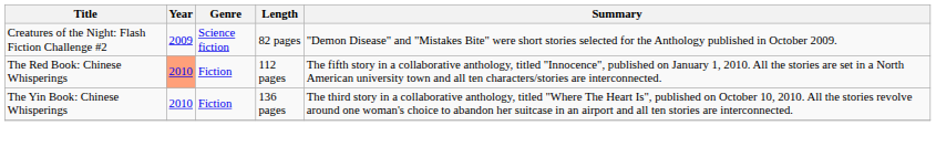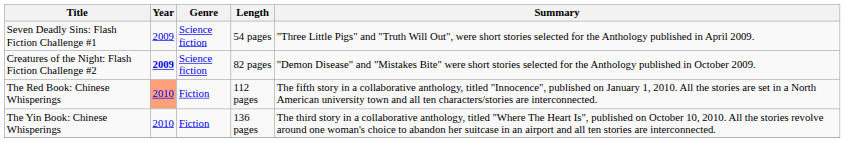+ row: Seven Deadly Sins: Flash Fiction Challenge #1 | 2009 | Science fiction | 54 pages | "Three Little Pigs" and "Truth Will Out", were short stories selected for the Anthology published in April 2009.
Creatures of the Night: Flash Fiction Challenge #2 | Year: normal -> bold
